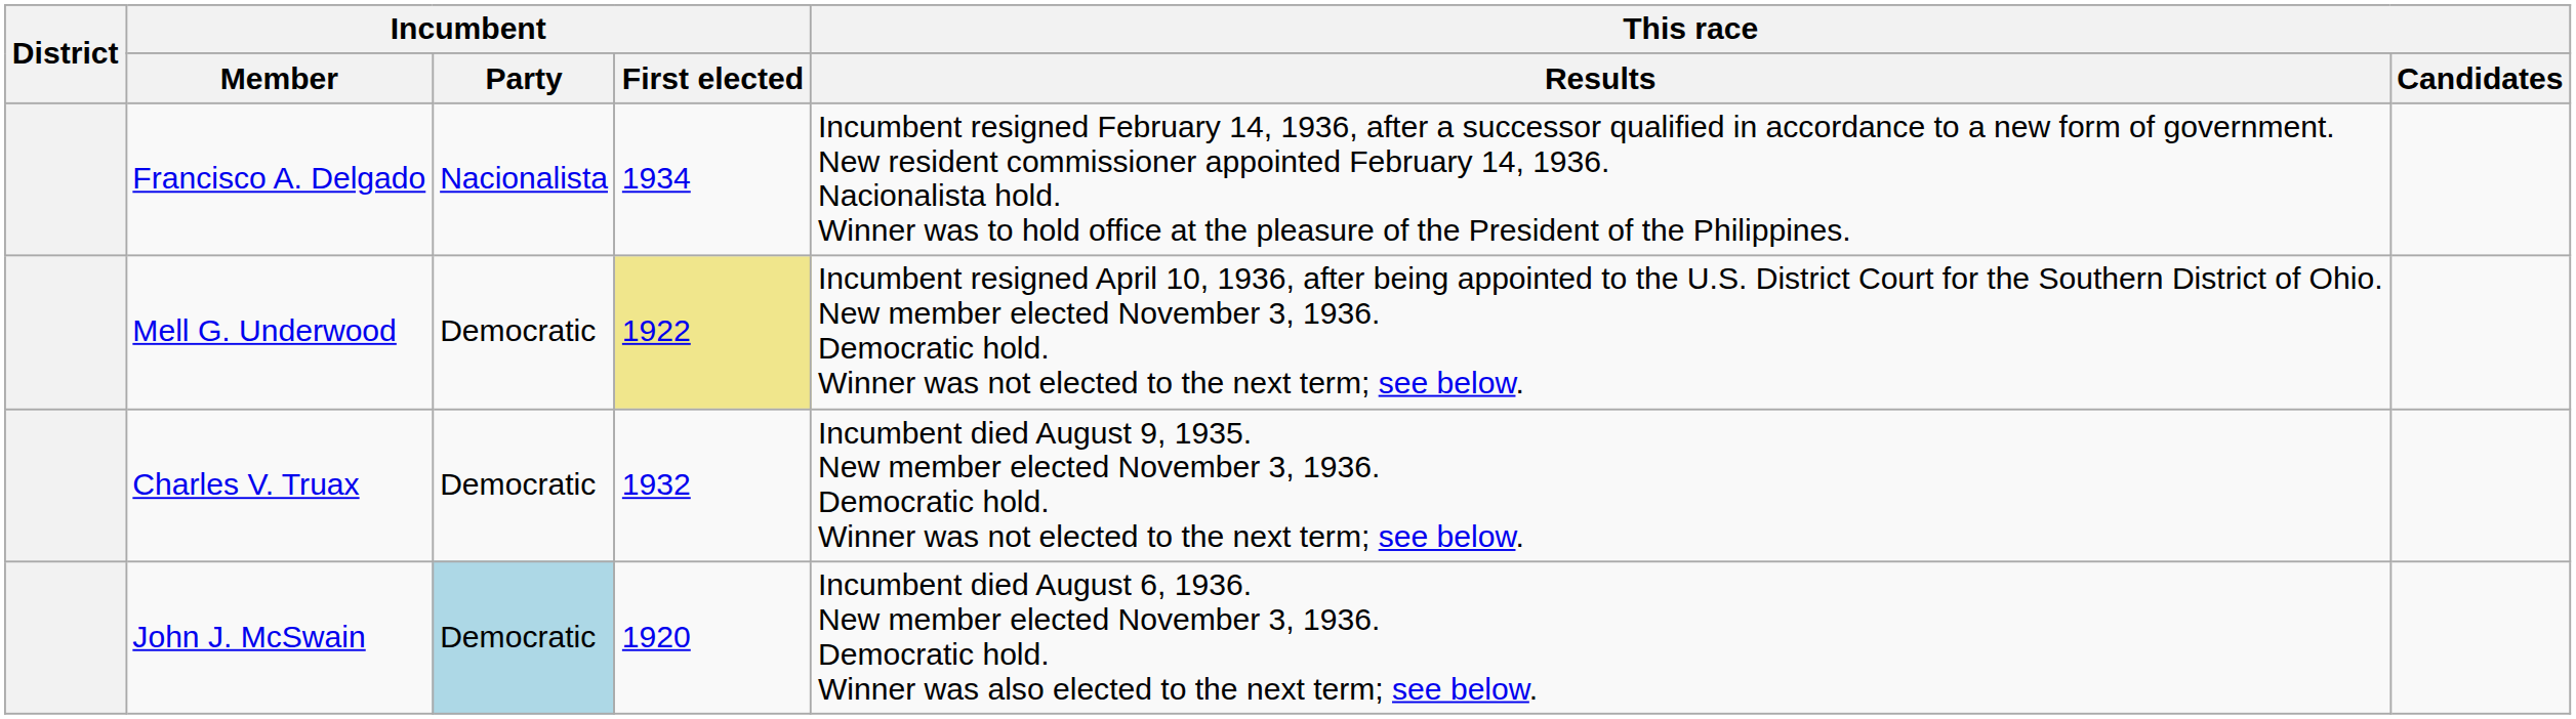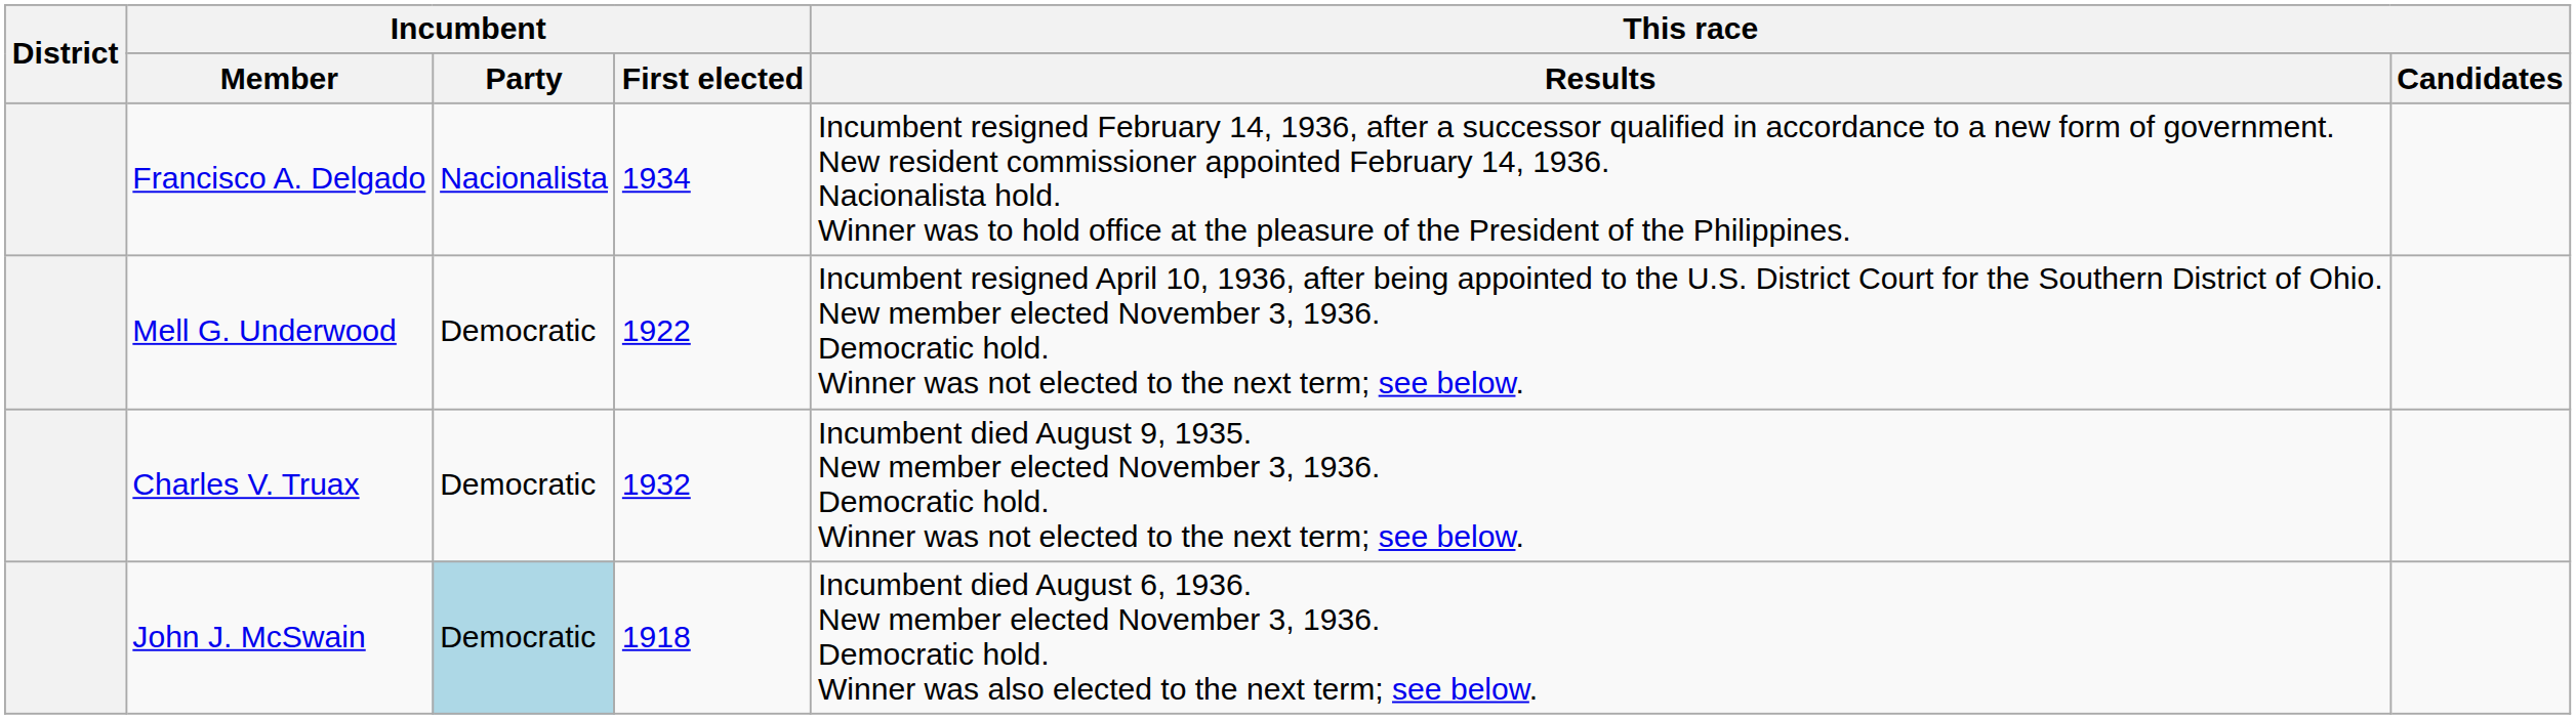Mell G. Underwood | Incumbent / First elected: khaki background -> no background
John J. McSwain | Incumbent / First elected: 1920 -> 1918
